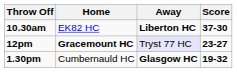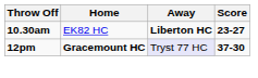10.30am | Score: 37-30 -> 23-27
12pm | Score: 23-27 -> 37-30
- row: 1.30pm | Cumbernauld HC | Glasgow HC | 19-32
